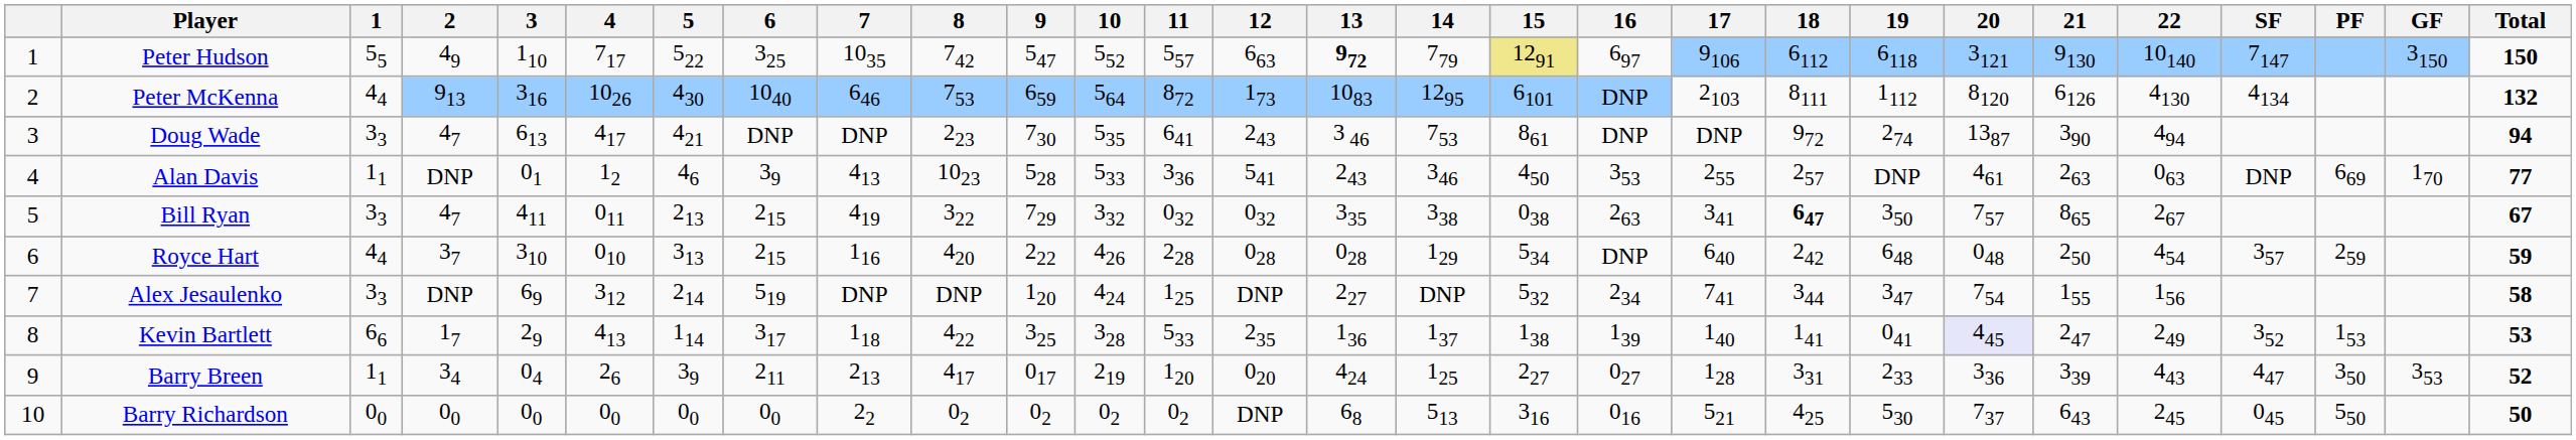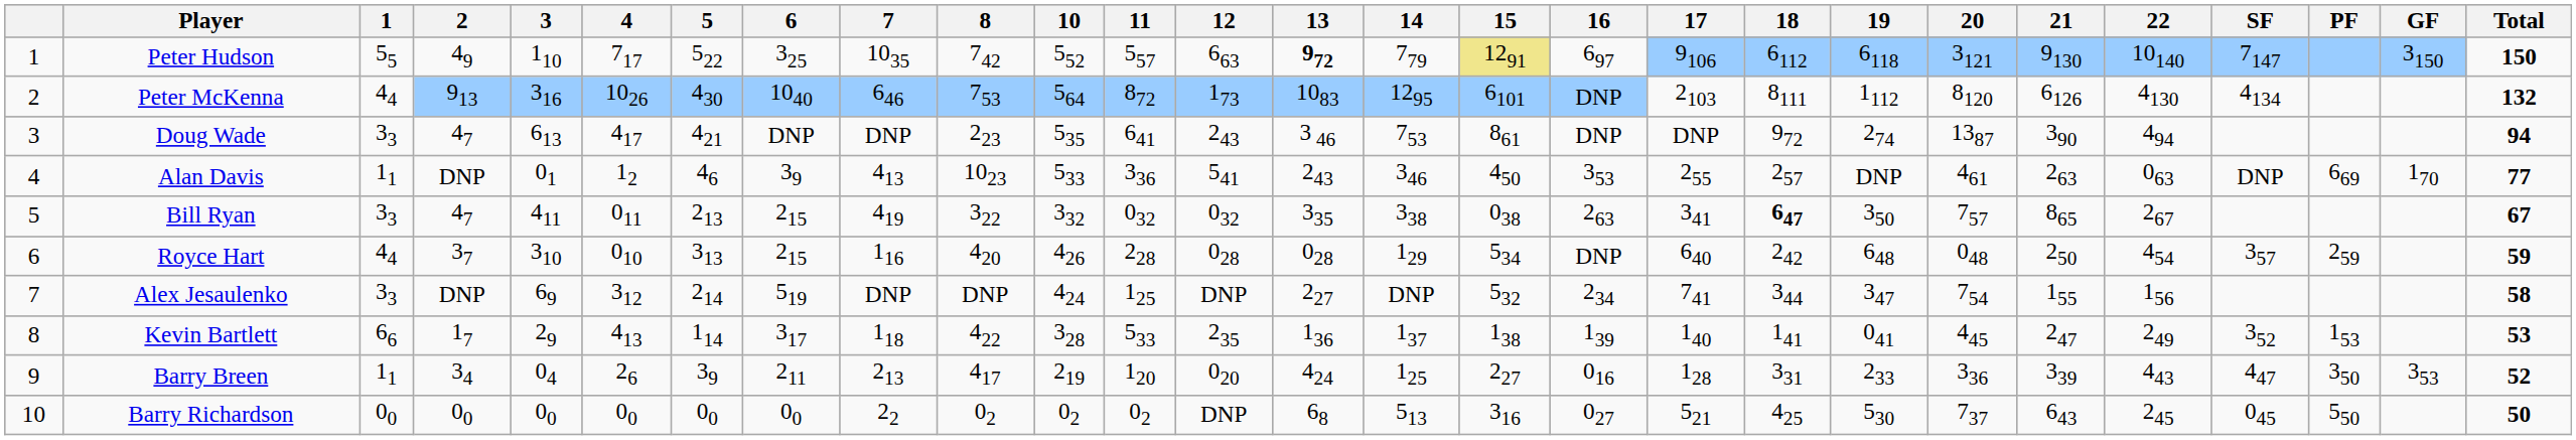- column: 9 | 547 | 659 | 730 | 528 | 729 | 222 | 120 | 325 | 017 | 02
Kevin Bartlett | 20: lavender background -> no background
Barry Breen | 16: 027 -> 016
Barry Richardson | 16: 016 -> 027
